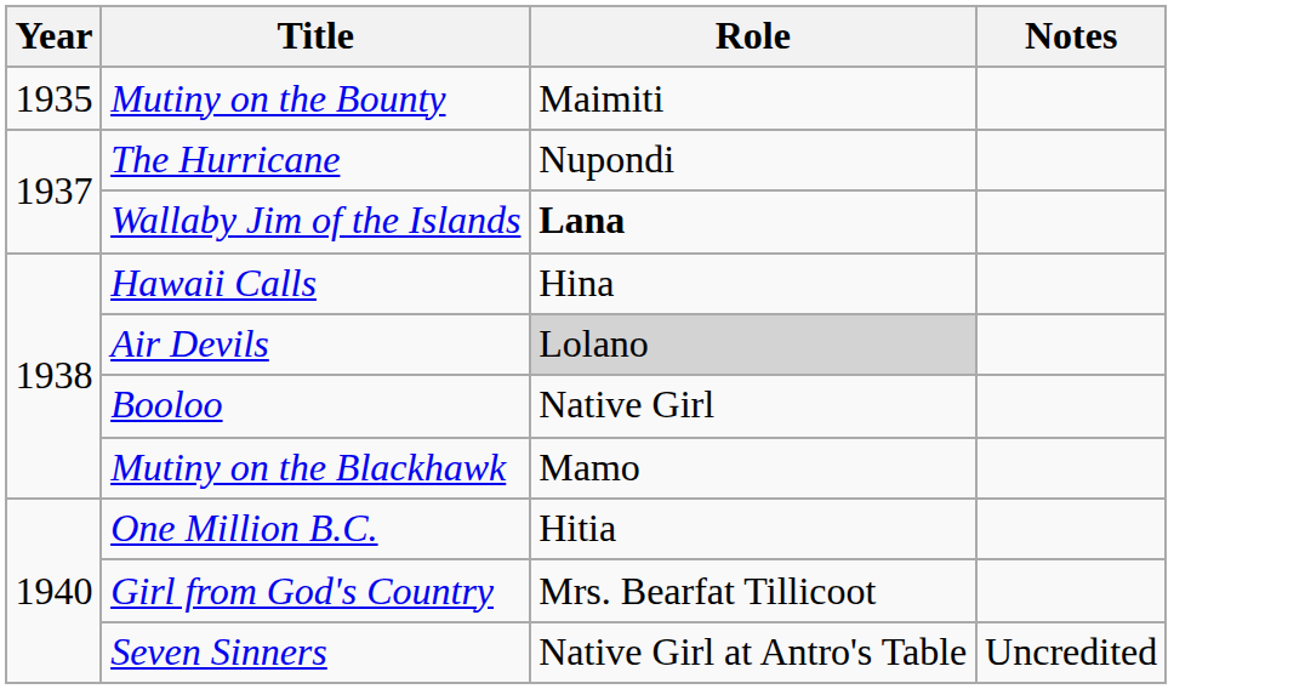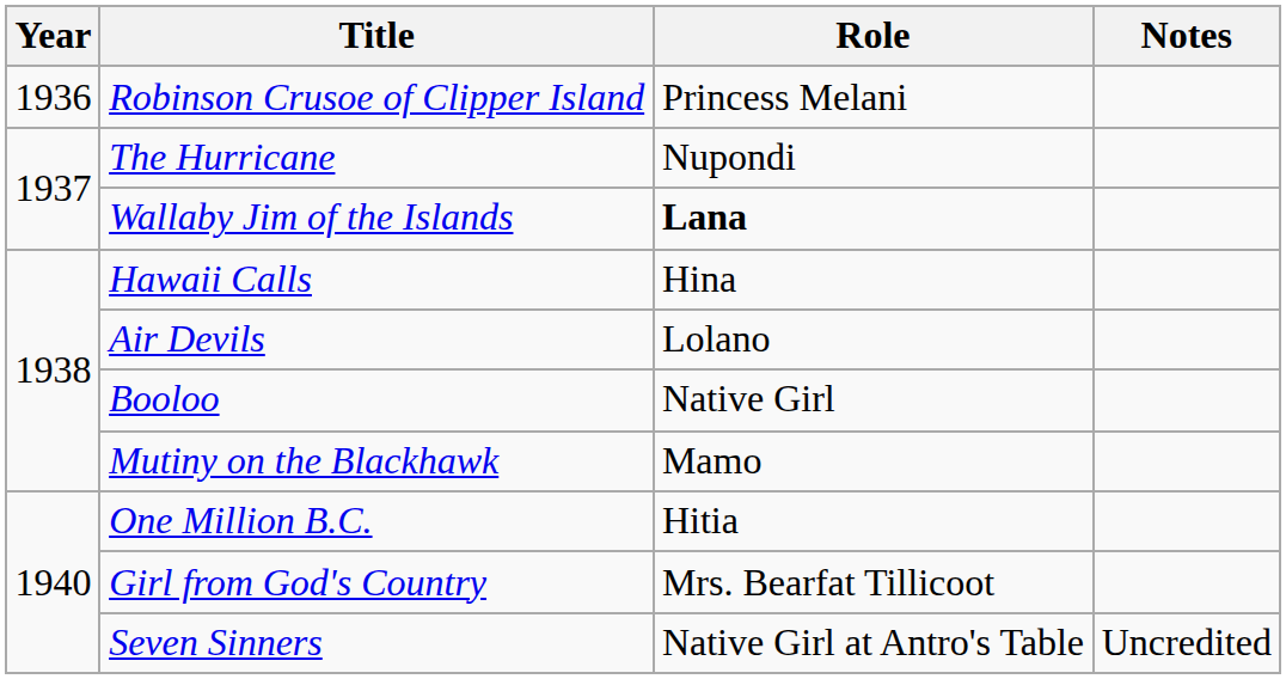- row: 1935 | Mutiny on the Bounty | Maimiti
+ row: 1936 | Robinson Crusoe of Clipper Island | Princess Melani
Air Devils | Role: lightgrey background -> no background
